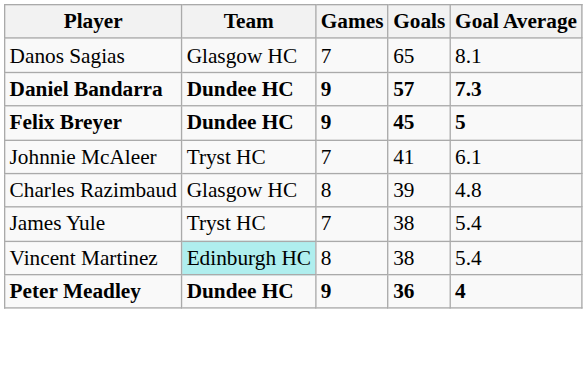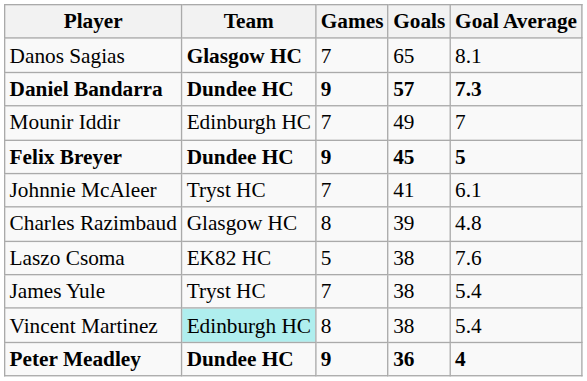Danos Sagias | Team: normal -> bold
+ row: Mounir Iddir | Edinburgh HC | 7 | 49 | 7
+ row: Laszo Csoma | EK82 HC | 5 | 38 | 7.6
